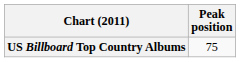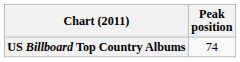US Billboard Top Country Albums | Peak position: 75 -> 74
